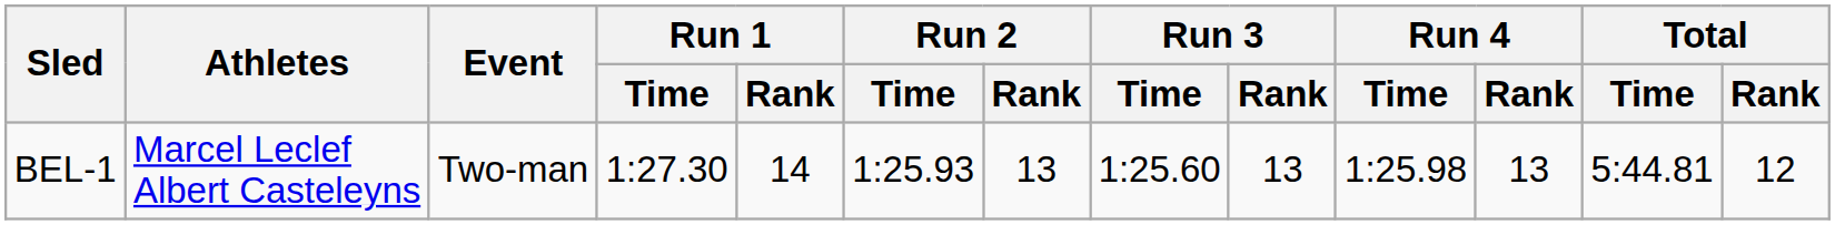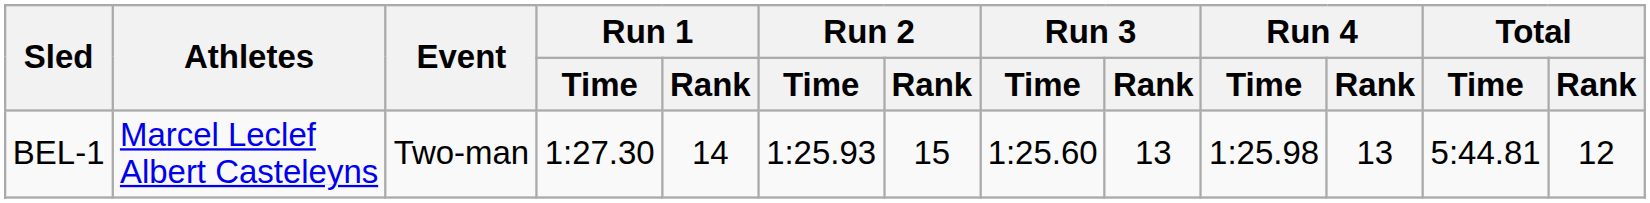BEL-1 | Run 2 / Rank: 13 -> 15
